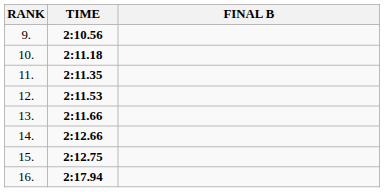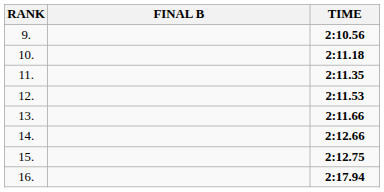columns swapped: FINAL B <-> TIME
